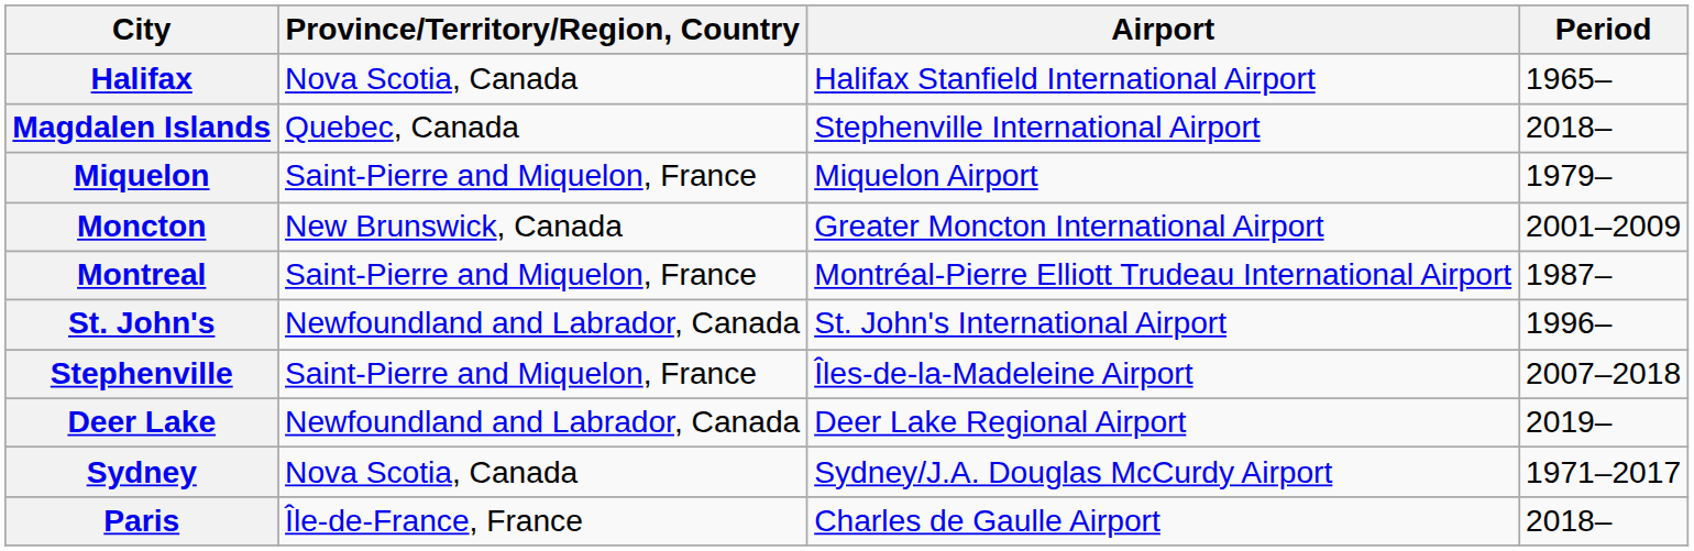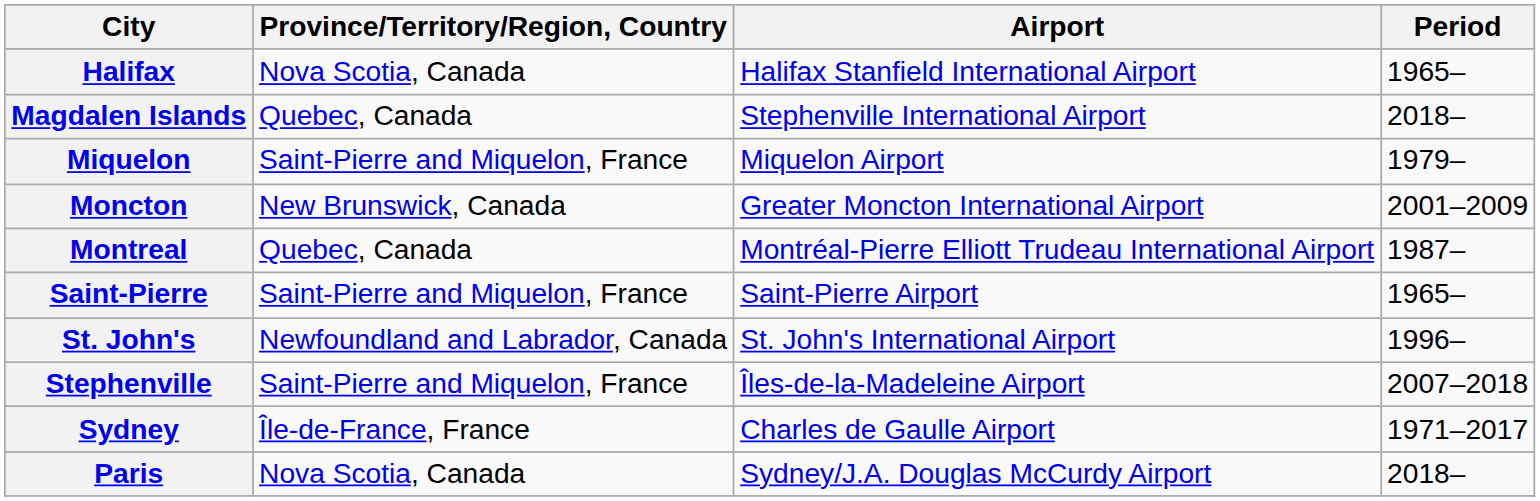Montreal | Province/Territory/Region, Country: Saint-Pierre and Miquelon, France -> Quebec, Canada
+ row: Saint-Pierre | Saint-Pierre and Miquelon, France | Saint-Pierre Airport | 1965–
- row: Deer Lake | Newfoundland and Labrador, Canada | Deer Lake Regional Airport | 2019–
Sydney | Province/Territory/Region, Country: Nova Scotia, Canada -> Île-de-France, France
Sydney | Airport: Sydney/J.A. Douglas McCurdy Airport -> Charles de Gaulle Airport
Paris | Province/Territory/Region, Country: Île-de-France, France -> Nova Scotia, Canada
Paris | Airport: Charles de Gaulle Airport -> Sydney/J.A. Douglas McCurdy Airport
